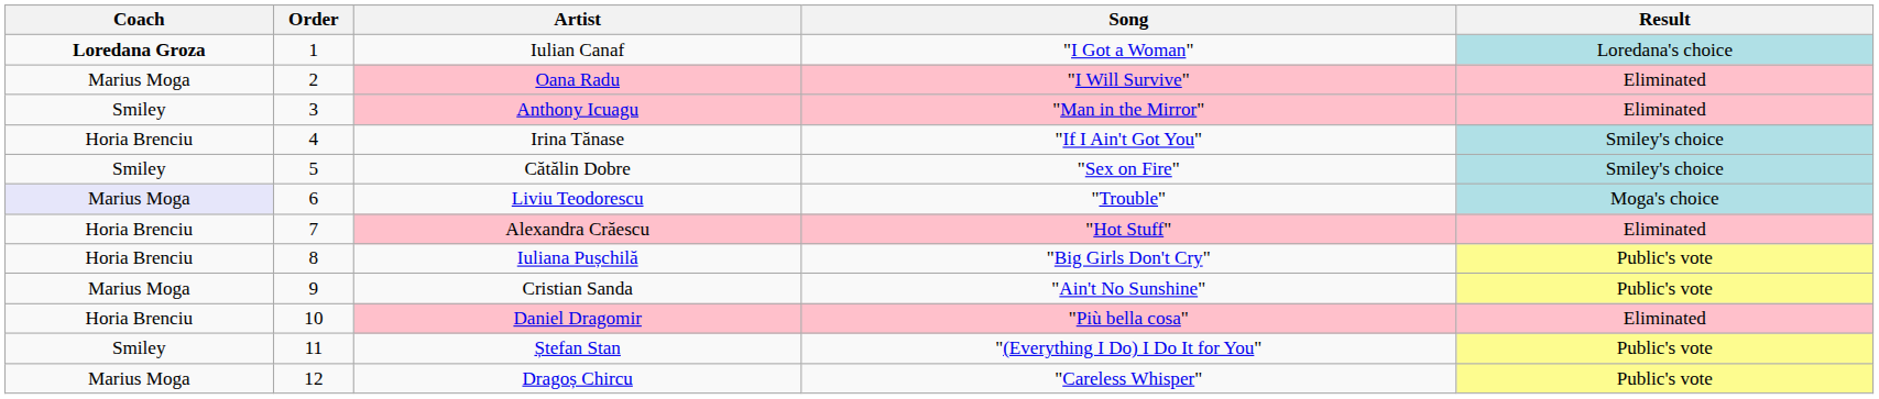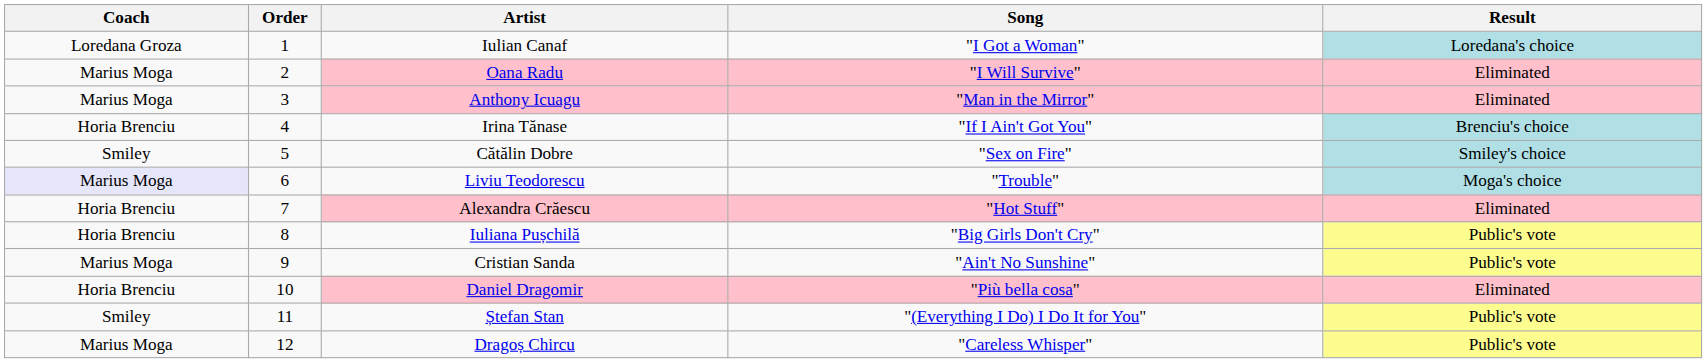Iulian Canaf | Coach: bold -> normal
Anthony Icuagu | Coach: Smiley -> Marius Moga
Irina Tănase | Result: Smiley's choice -> Brenciu's choice
